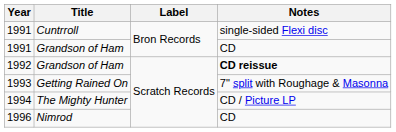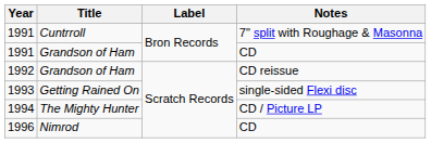1991 / Cuntrroll | Notes: single-sided Flexi disc -> 7" split with Roughage & Masonna
1992 | Notes: bold -> normal
1993 | Notes: 7" split with Roughage & Masonna -> single-sided Flexi disc
